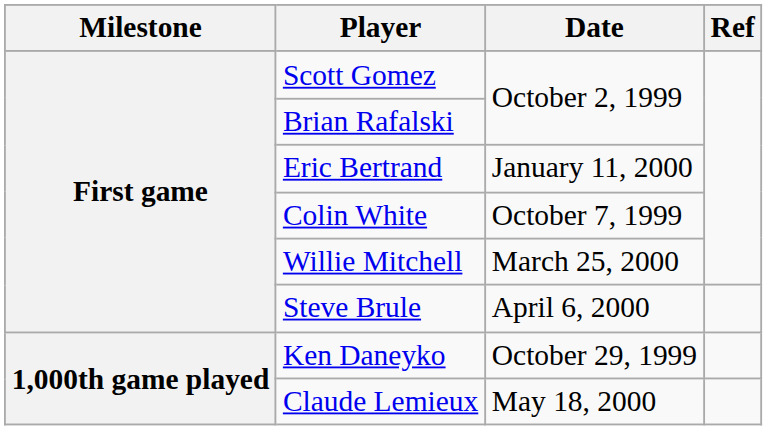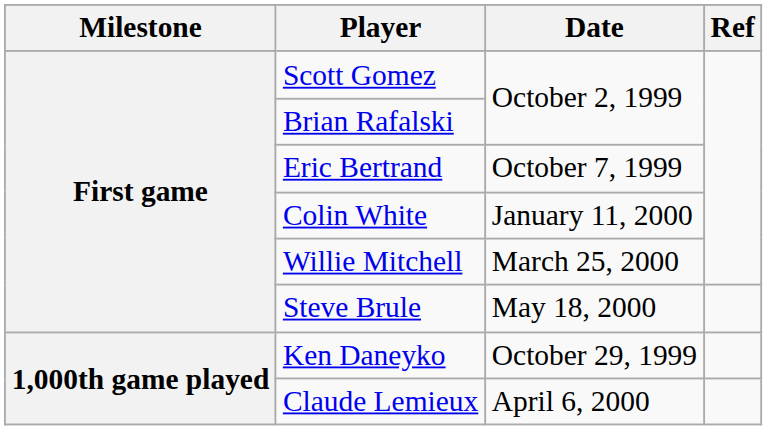Eric Bertrand | Date: January 11, 2000 -> October 7, 1999
Colin White | Date: October 7, 1999 -> January 11, 2000
Steve Brule | Date: April 6, 2000 -> May 18, 2000
Claude Lemieux | Date: May 18, 2000 -> April 6, 2000
